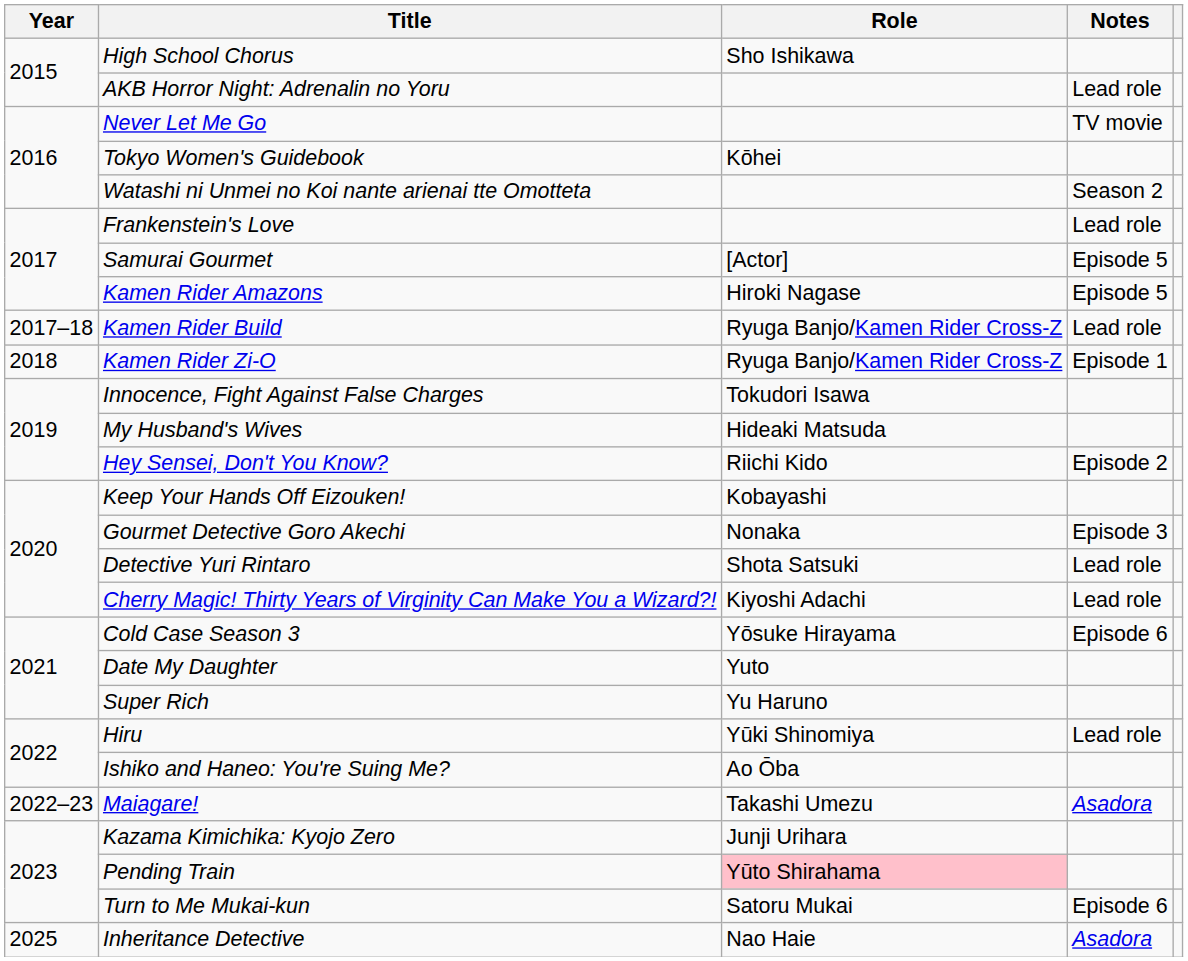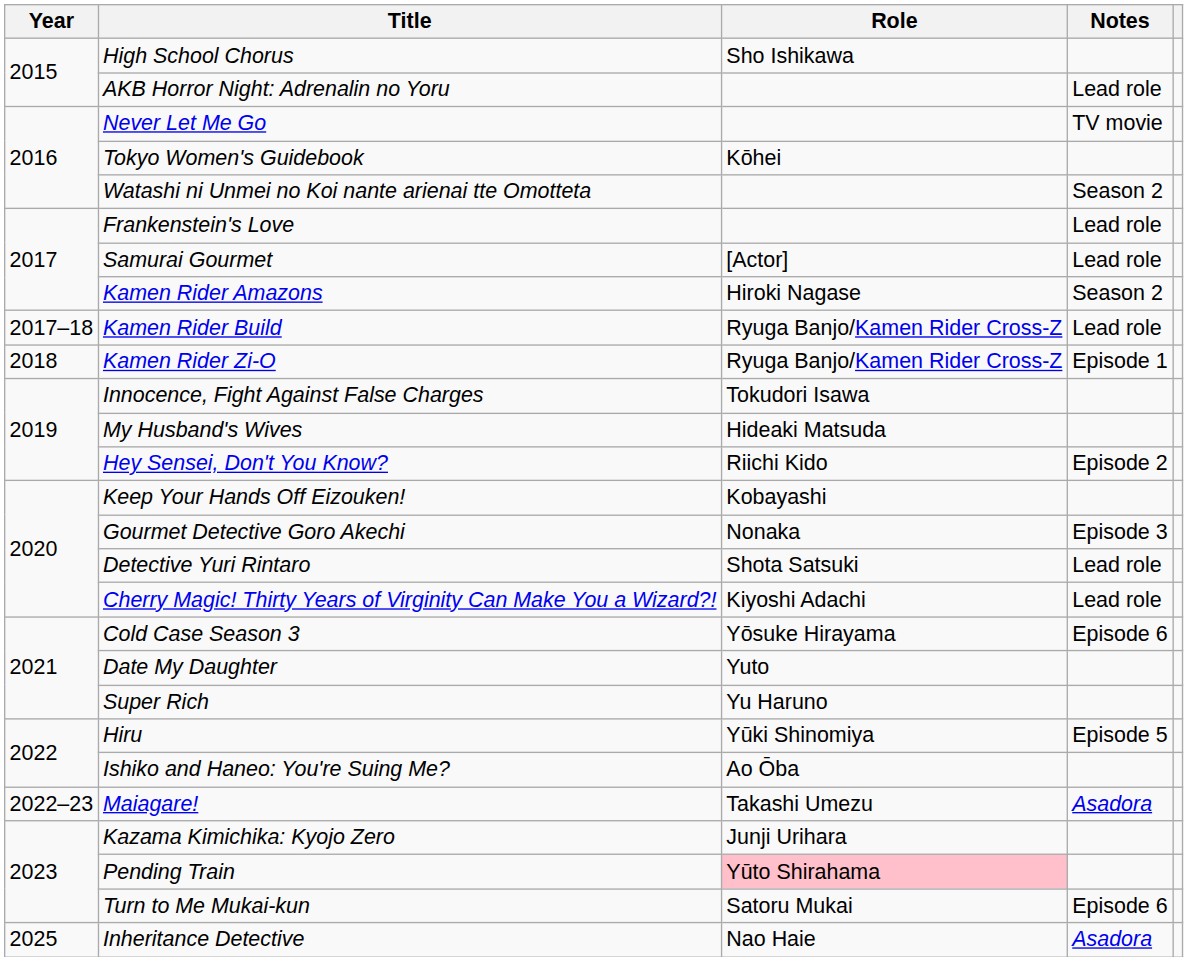Samurai Gourmet | Notes: Episode 5 -> Lead role
Kamen Rider Amazons | Notes: Episode 5 -> Season 2
Hiru | Notes: Lead role -> Episode 5
